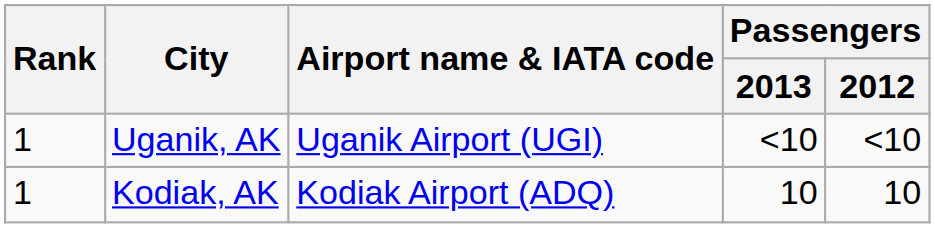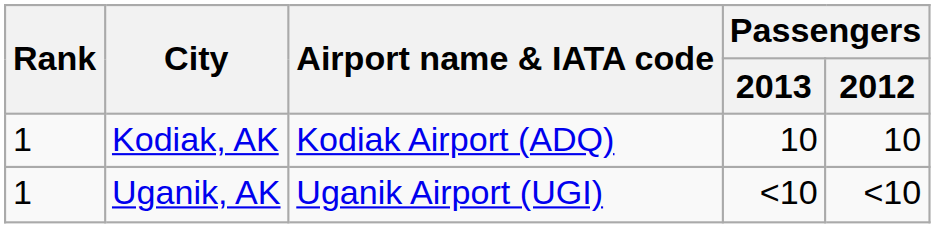rows swapped: Kodiak, AK <-> Uganik, AK
